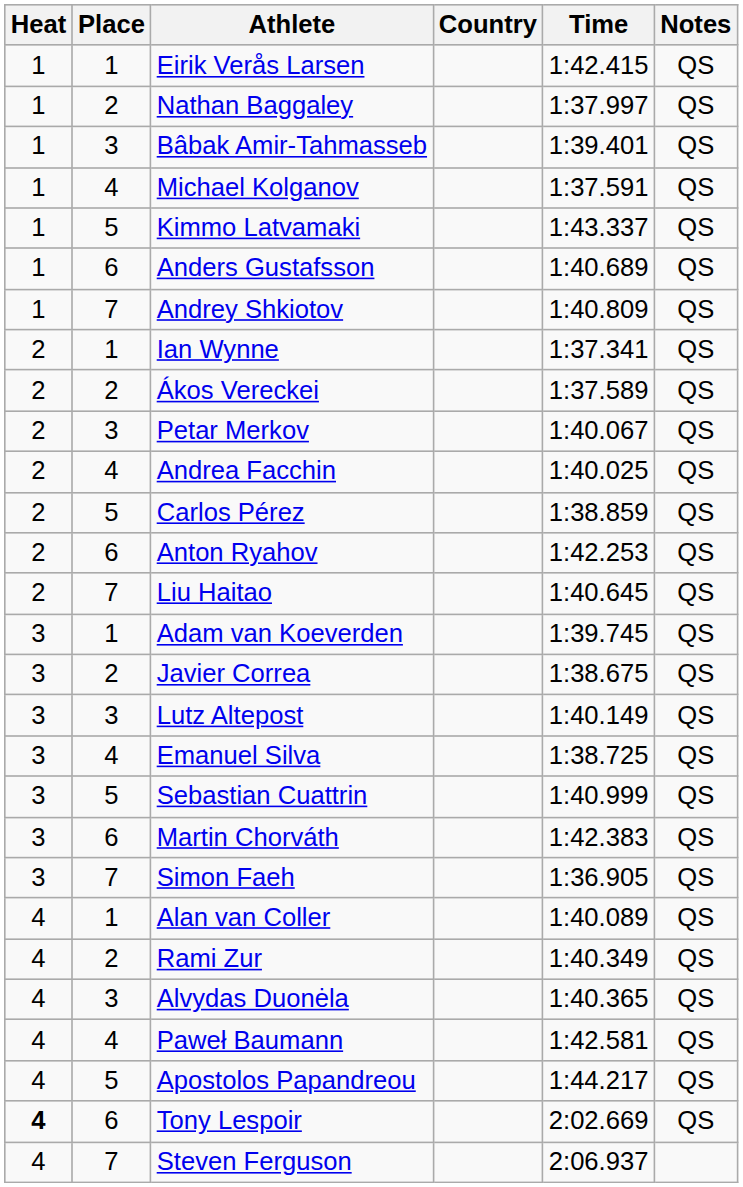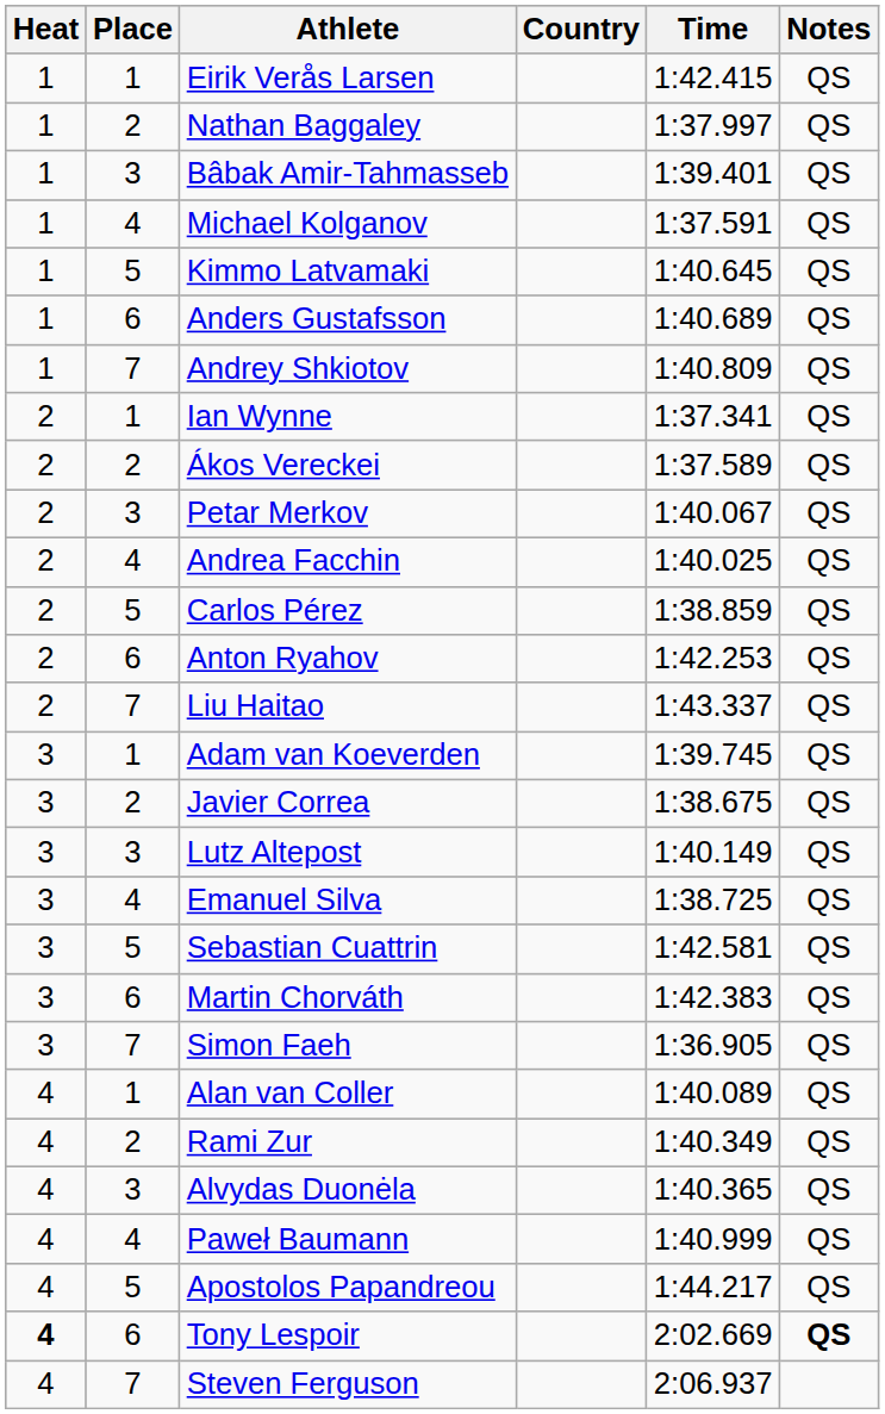Kimmo Latvamaki | Time: 1:43.337 -> 1:40.645
Liu Haitao | Time: 1:40.645 -> 1:43.337
Sebastian Cuattrin | Time: 1:40.999 -> 1:42.581
Paweł Baumann | Time: 1:42.581 -> 1:40.999
Tony Lespoir | Notes: normal -> bold
